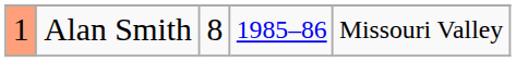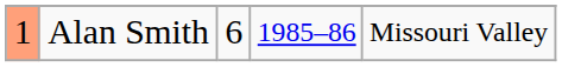Alan Smith | column 3: 8 -> 6
